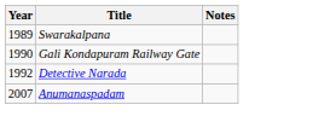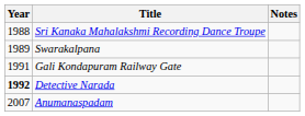+ row: 1988 | Sri Kanaka Mahalakshmi Recording Dance Troupe
Gali Kondapuram Railway Gate | Year: 1990 -> 1991
Detective Narada | Year: normal -> bold
